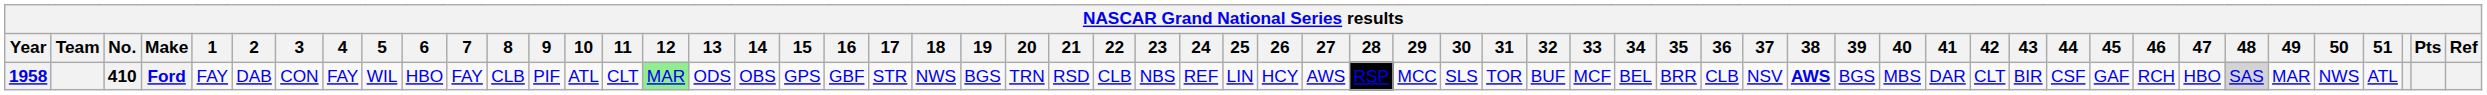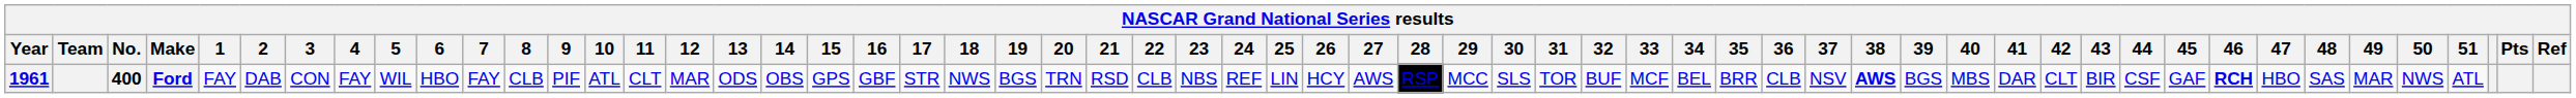Ford | Year: 1958 -> 1961
Ford | No.: 410 -> 400
Ford | 12: lightgreen background -> no background
Ford | 46: normal -> bold
Ford | 48: lightgrey background -> no background
